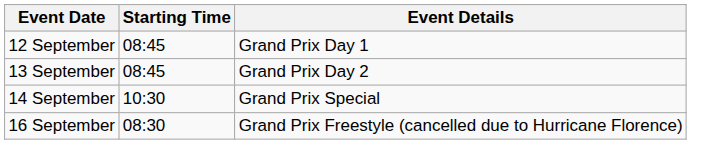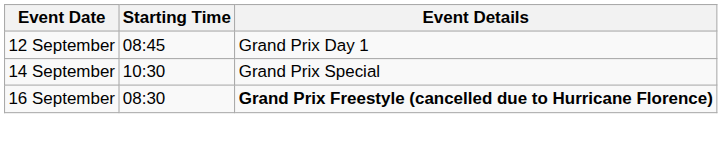- row: 13 September | 08:45 | Grand Prix Day 2
16 September | Event Details: normal -> bold
